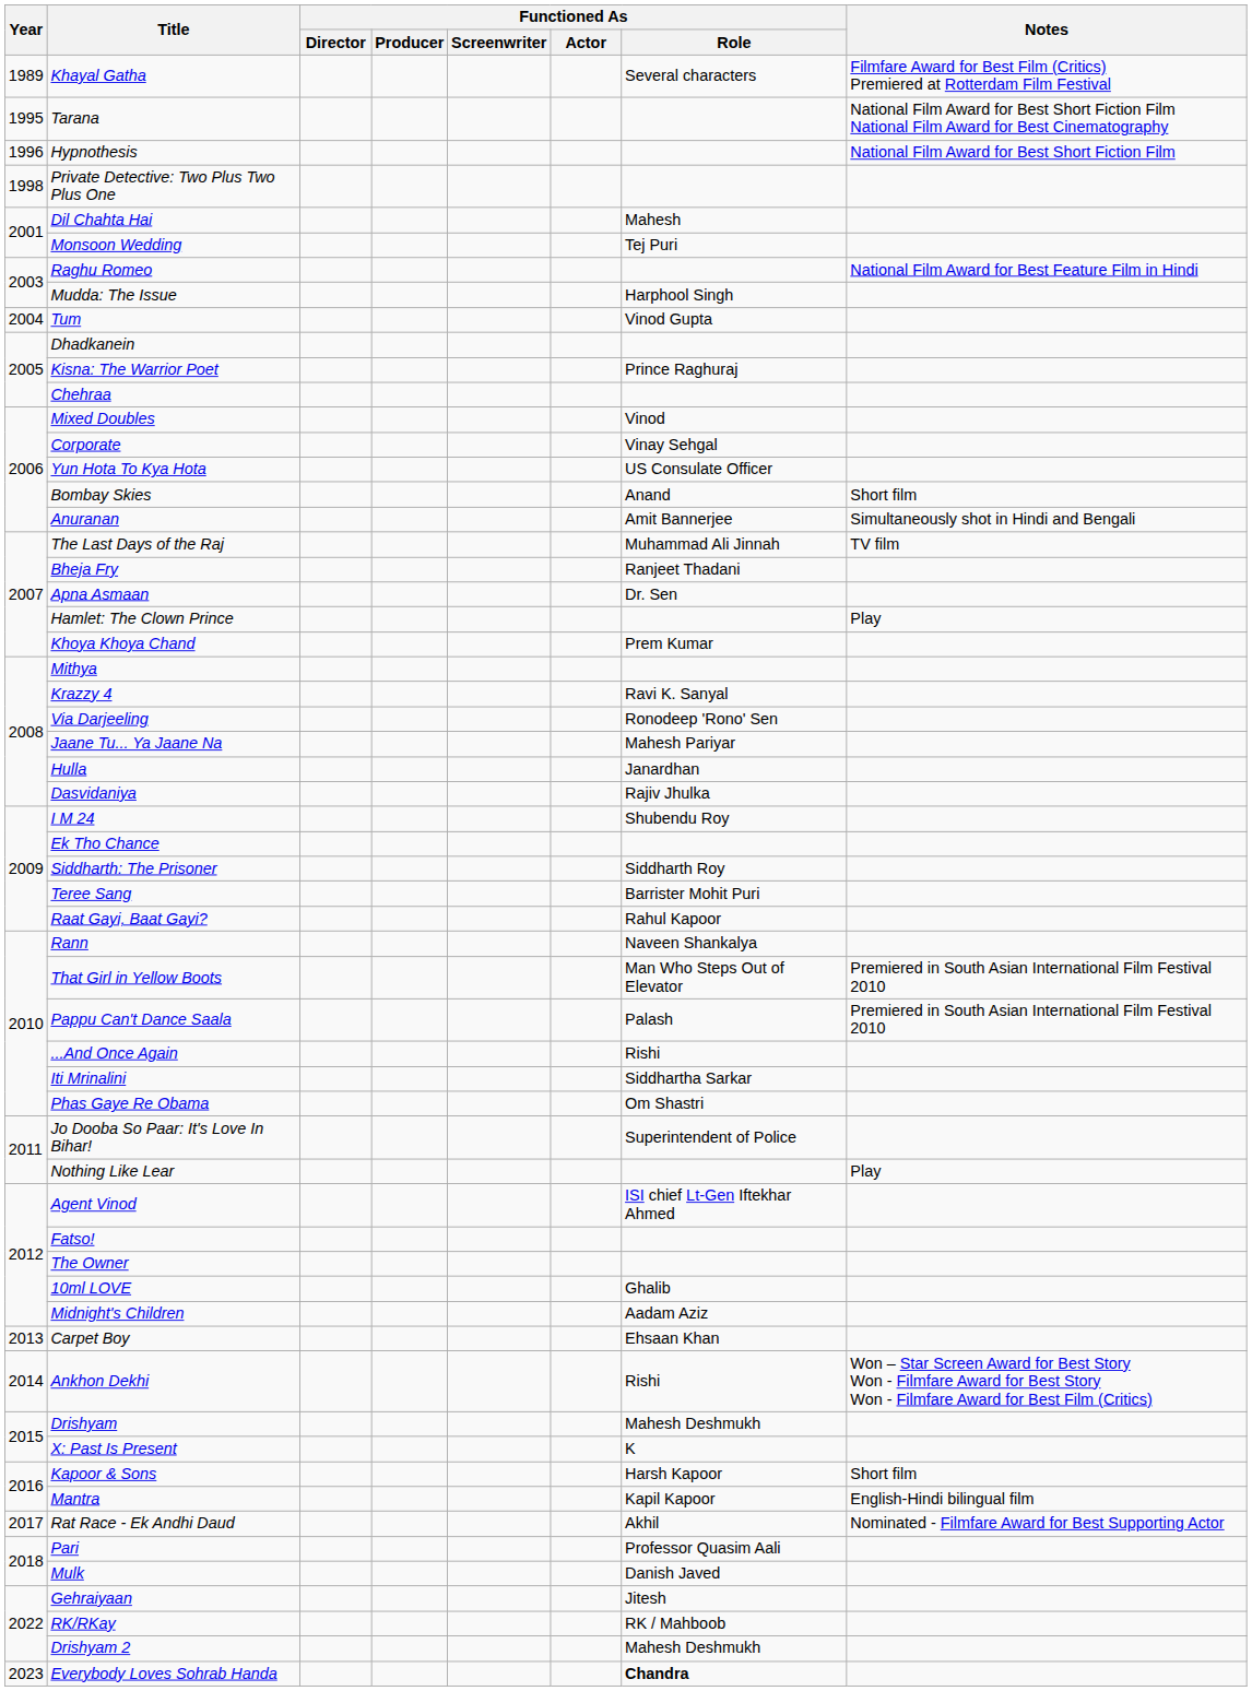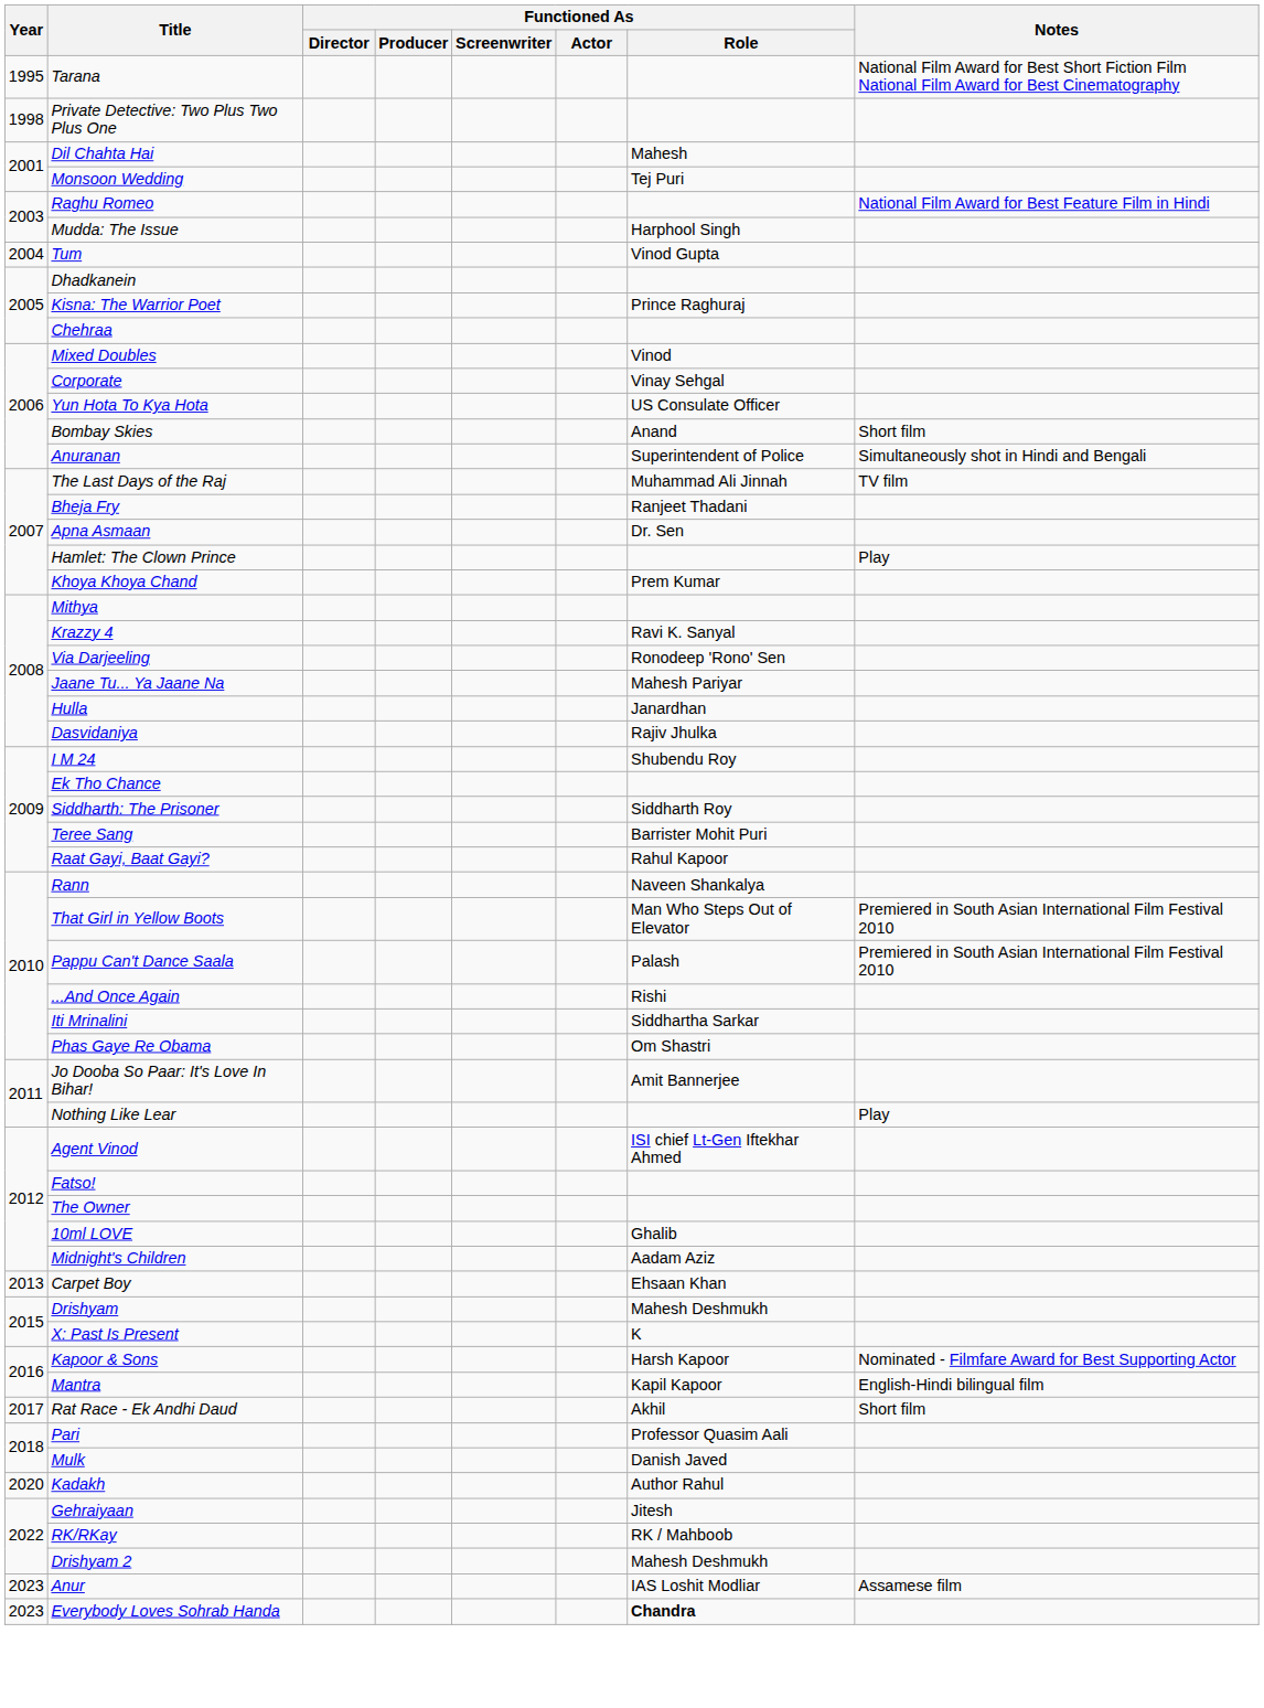- row: 1989 | Khayal Gatha | Several characters | Filmfare Award for Best Film (Critics) Premiered at Rotterdam Film Festival
- row: 1996 | Hypnothesis | National Film Award for Best Short Fiction Film
Anuranan | Functioned As / Role: Amit Bannerjee -> Superintendent of Police
Jo Dooba So Paar: It's Love In Bihar! | Functioned As / Role: Superintendent of Police -> Amit Bannerjee
- row: 2014 | Ankhon Dekhi | Rishi | Won – Star Screen Award for Best Story Won - Filmfare Award for Best Story Won - Filmfare Award for Best Film (Critics)
Kapoor & Sons | Notes: Short film -> Nominated - Filmfare Award for Best Supporting Actor
Rat Race - Ek Andhi Daud | Notes: Nominated - Filmfare Award for Best Supporting Actor -> Short film
+ row: 2020 | Kadakh | Author Rahul
+ row: 2023 | Anur | IAS Loshit Modliar | Assamese film
